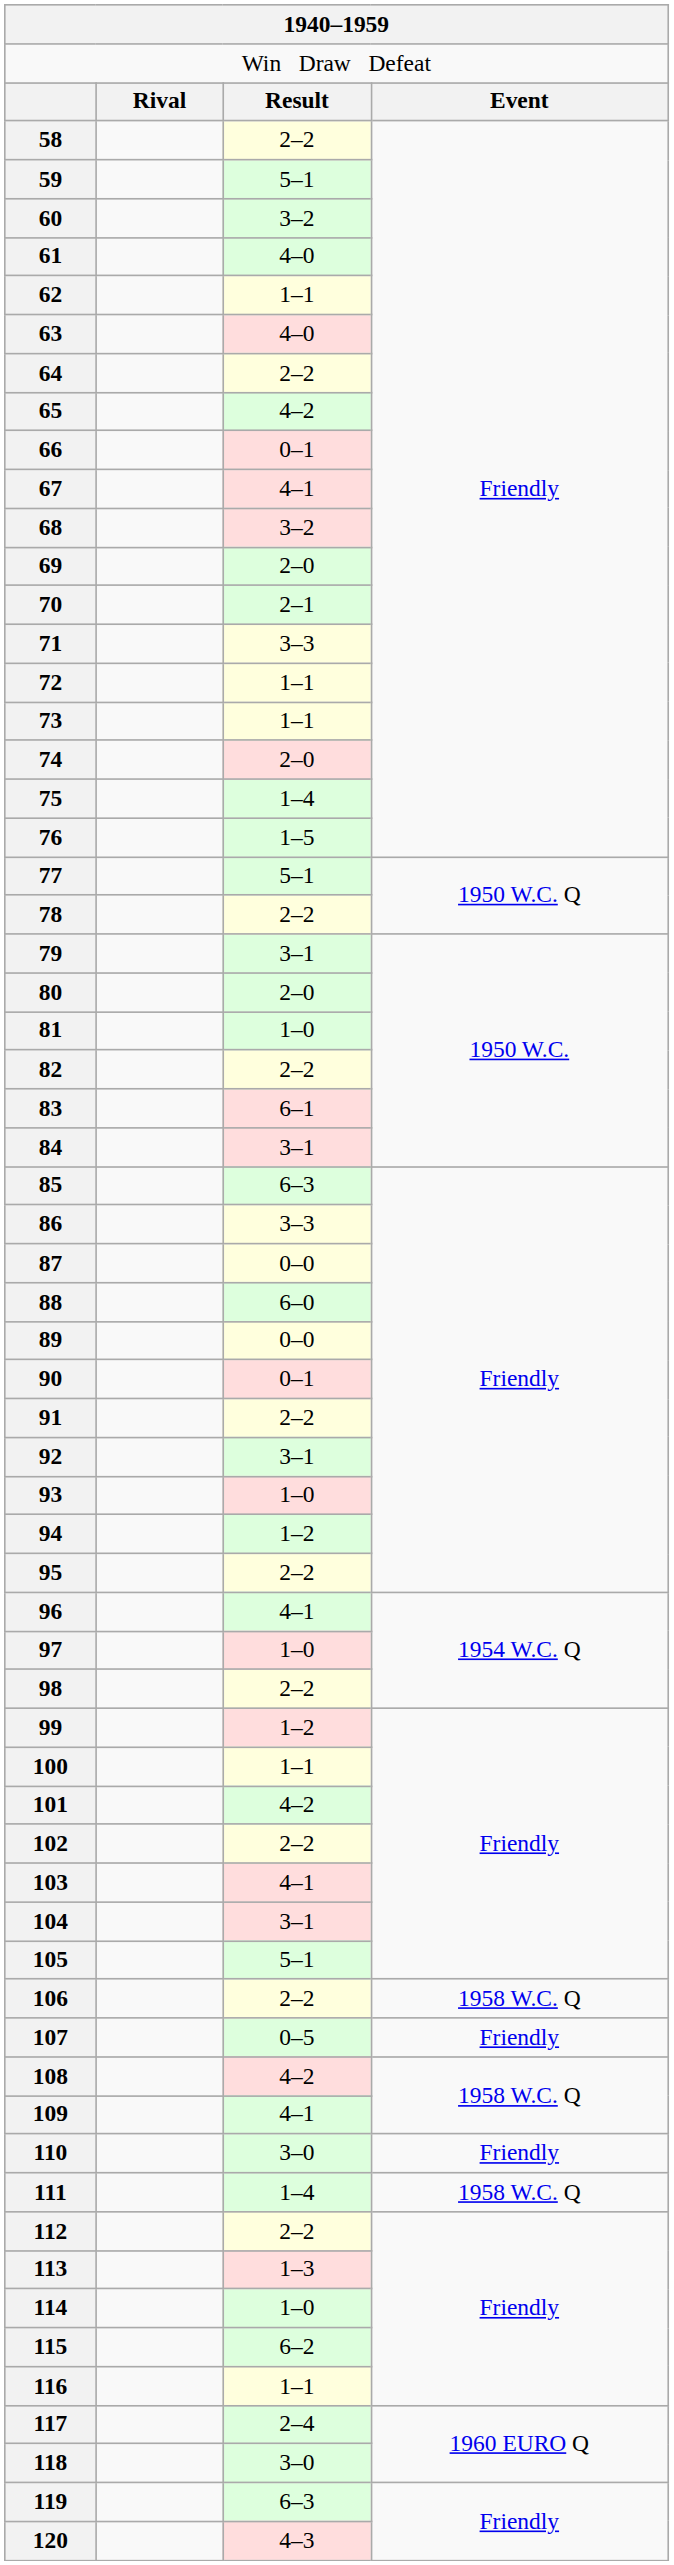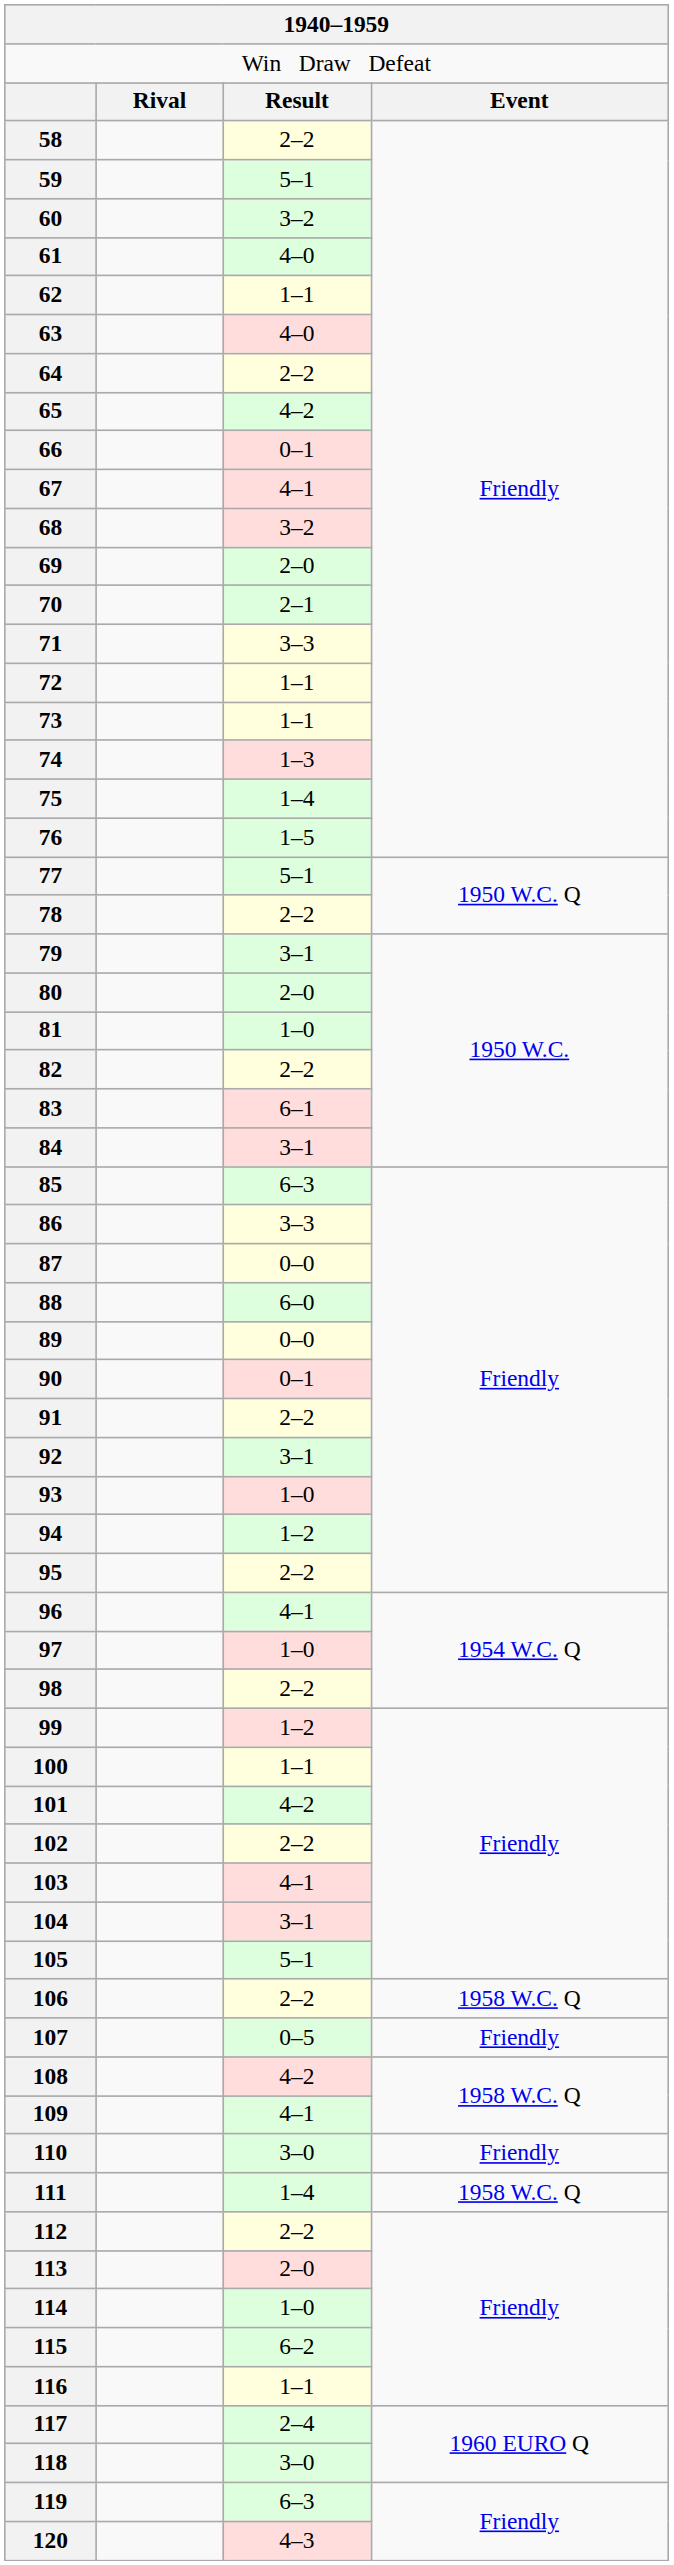74 | column 3: 2–0 -> 1–3
113 | column 3: 1–3 -> 2–0
